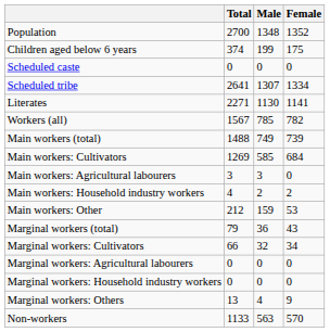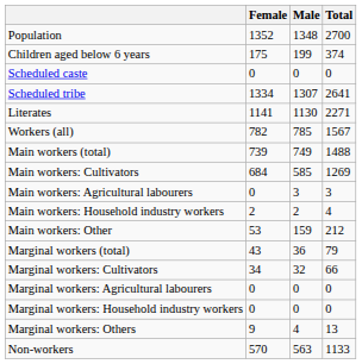columns swapped: Total <-> Female
